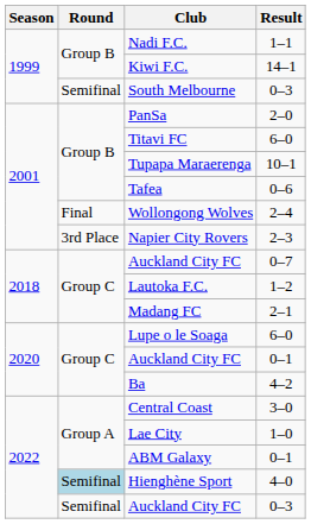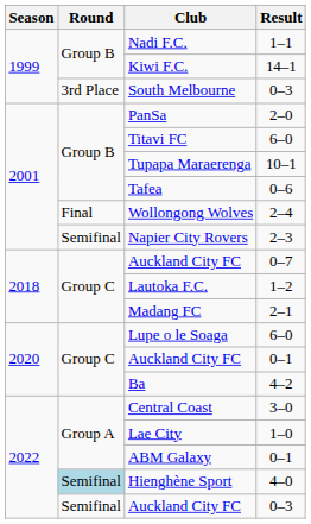South Melbourne | Round: Semifinal -> 3rd Place
Napier City Rovers | Round: 3rd Place -> Semifinal
